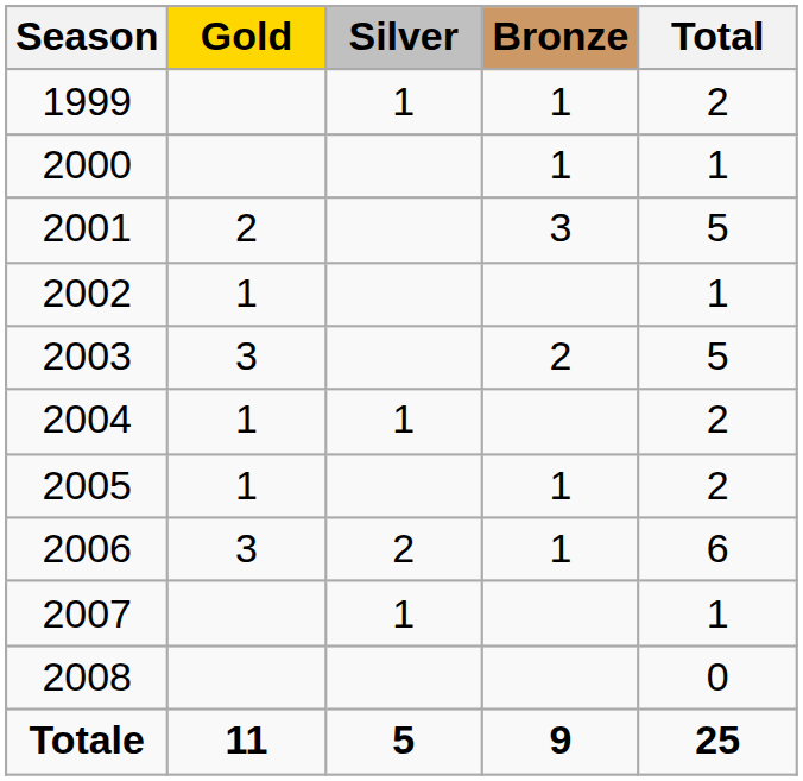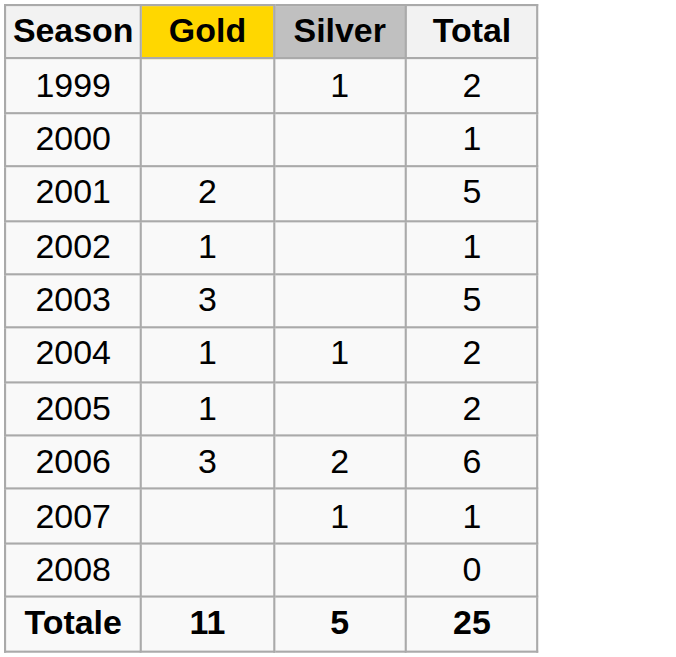- column: Bronze | 1 | 1 | 3 | 2 | 1 | 1 | 9
